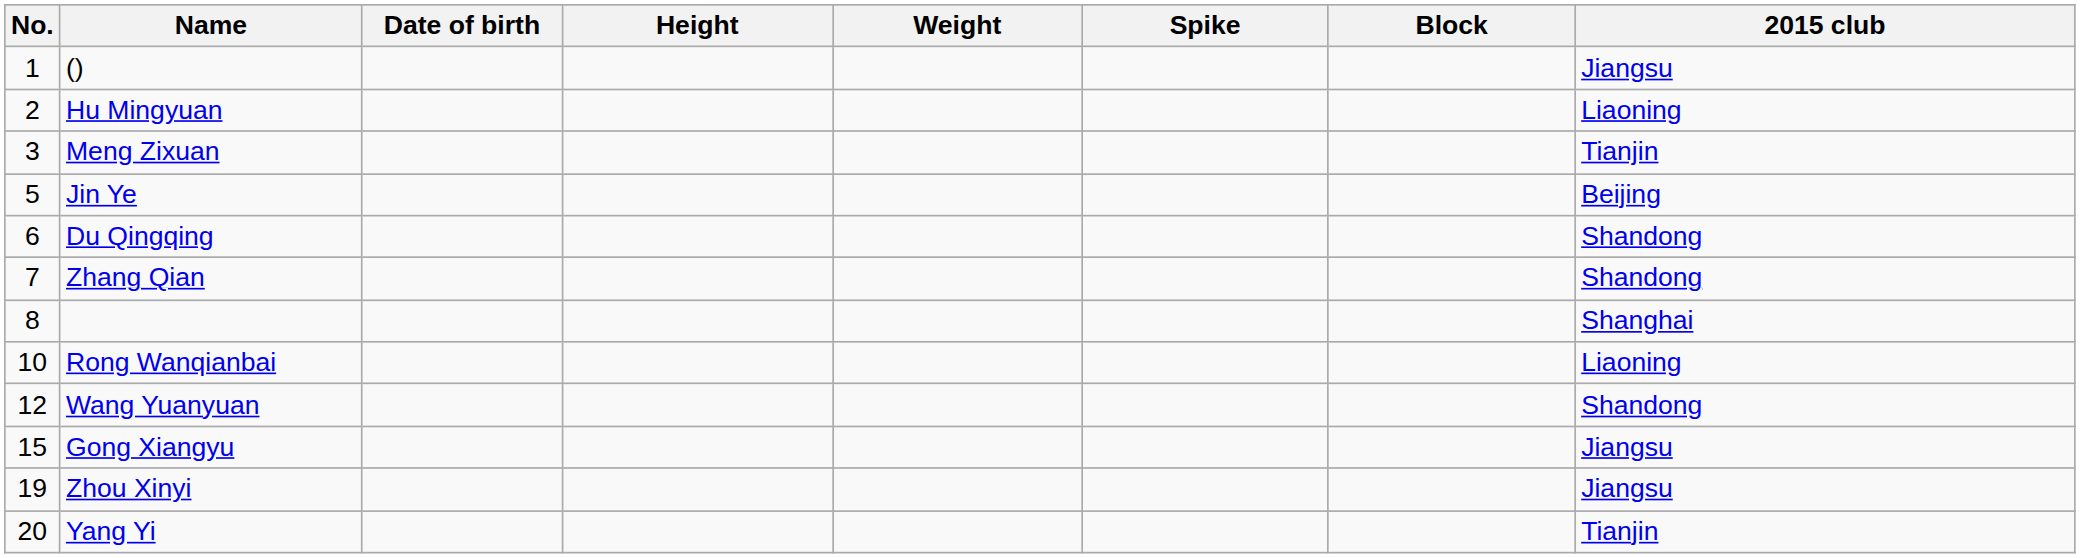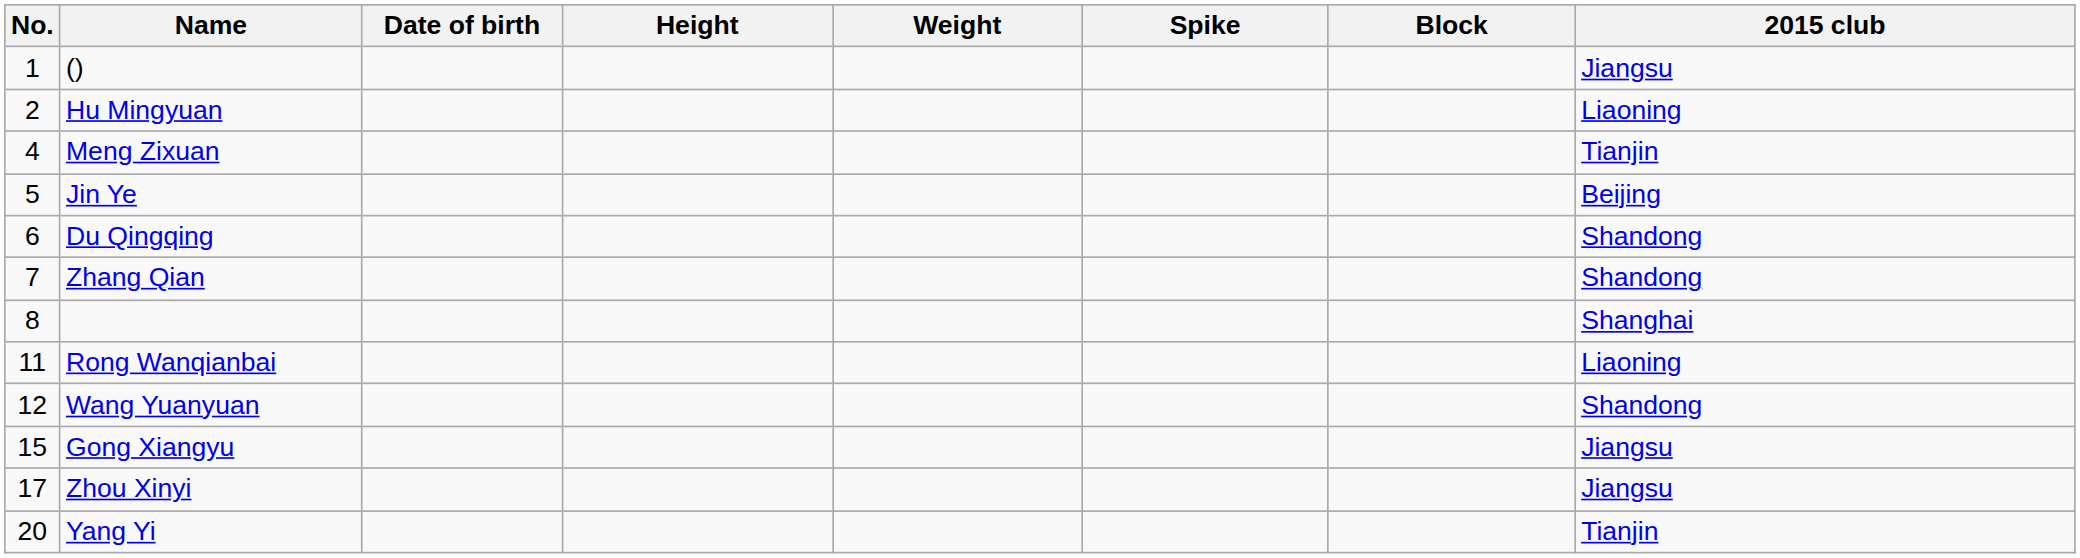Meng Zixuan | No.: 3 -> 4
Rong Wanqianbai | No.: 10 -> 11
Zhou Xinyi | No.: 19 -> 17
